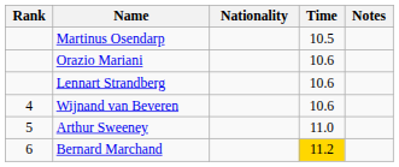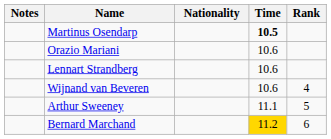columns swapped: Rank <-> Notes
Martinus Osendarp | Time: normal -> bold
Arthur Sweeney | Time: 11.0 -> 11.1
